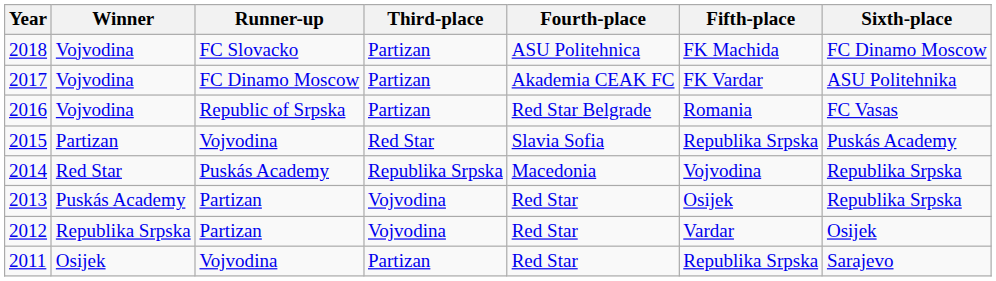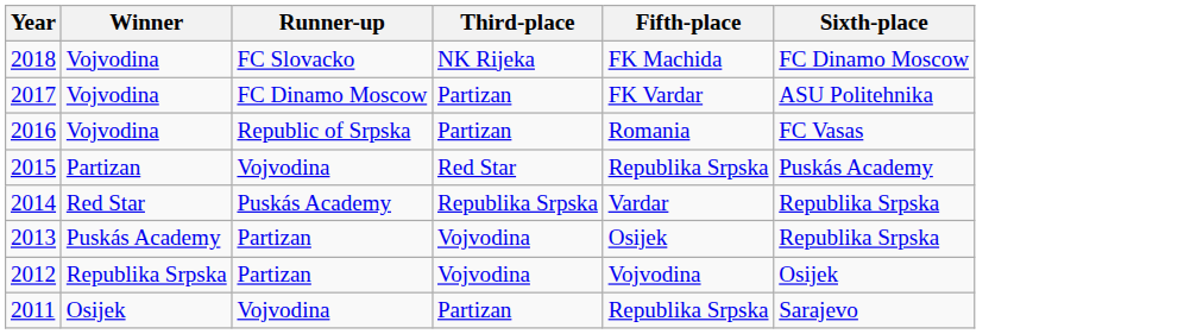- column: Fourth-place | ASU Politehnica | Akademia CEAK FC | Red Star Belgrade | Slavia Sofia | Macedonia | Red Star | Red Star | Red Star
2018 | Third-place: Partizan -> NK Rijeka
2014 | Fifth-place: Vojvodina -> Vardar
2012 | Fifth-place: Vardar -> Vojvodina
